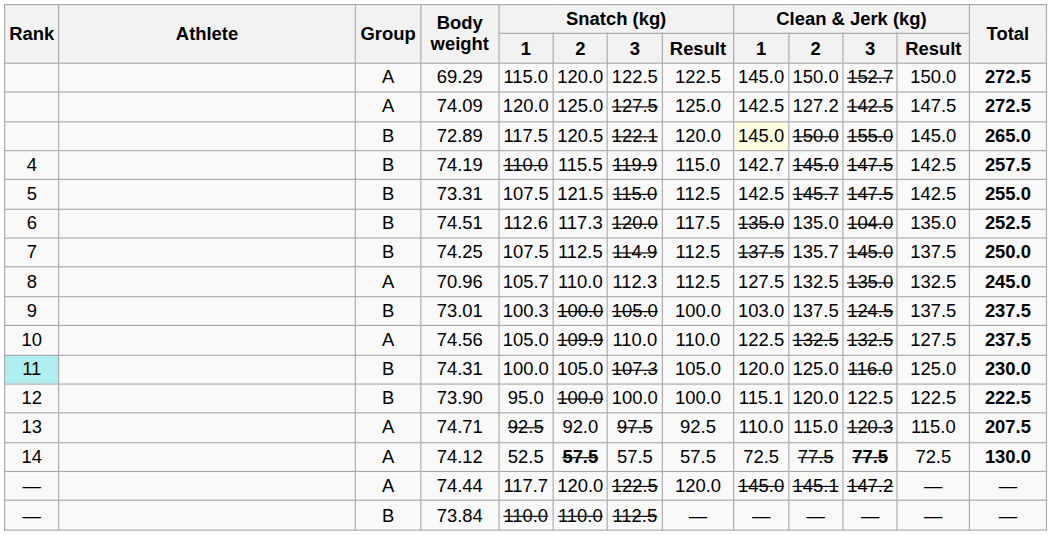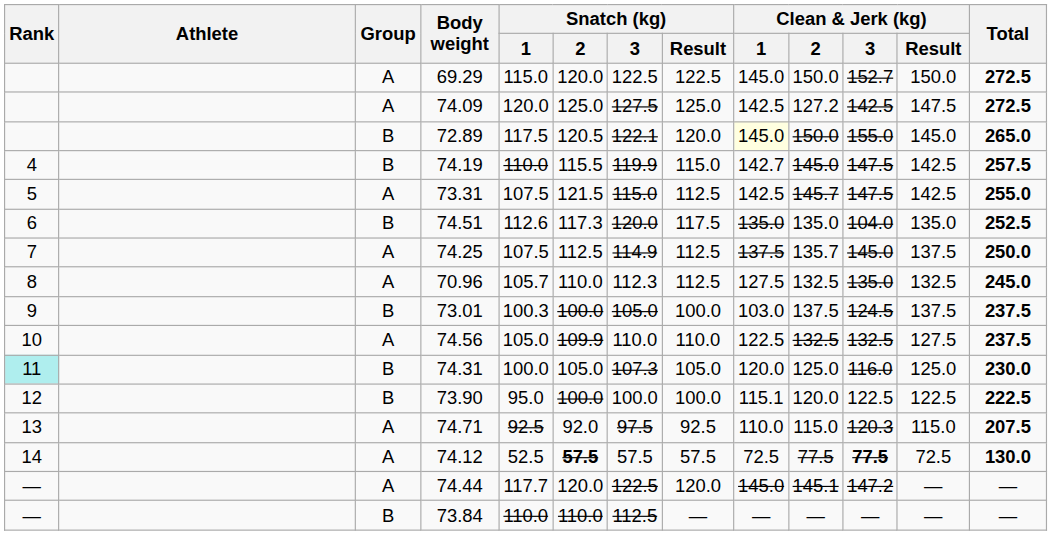73.31 | Group: B -> A
74.25 | Group: B -> A
